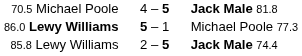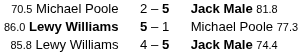70.5 Michael Poole | column 2: 4 – 5 -> 2 – 5
85.8 Lewy Williams | column 2: 2 – 5 -> 4 – 5
